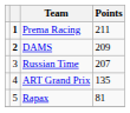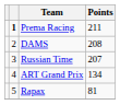DAMS | column 2: bold -> normal
DAMS | Points: 209 -> 208
ART Grand Prix | Points: 135 -> 134
